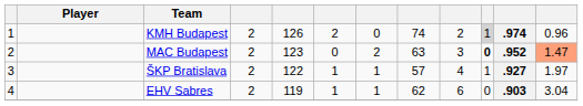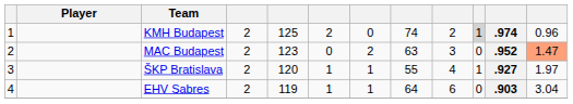KMH Budapest | column 5: 126 -> 125
MAC Budapest | column 10: bold -> normal
ŠKP Bratislava | column 5: 122 -> 120
ŠKP Bratislava | column 8: 57 -> 55
EHV Sabres | column 8: 62 -> 64
